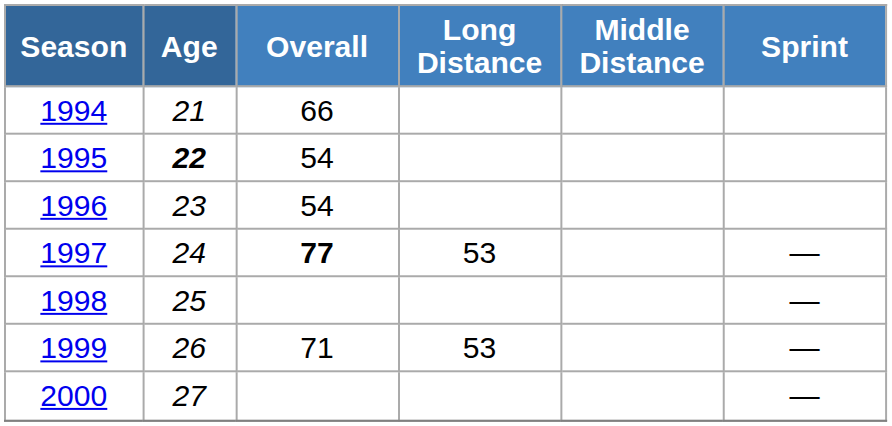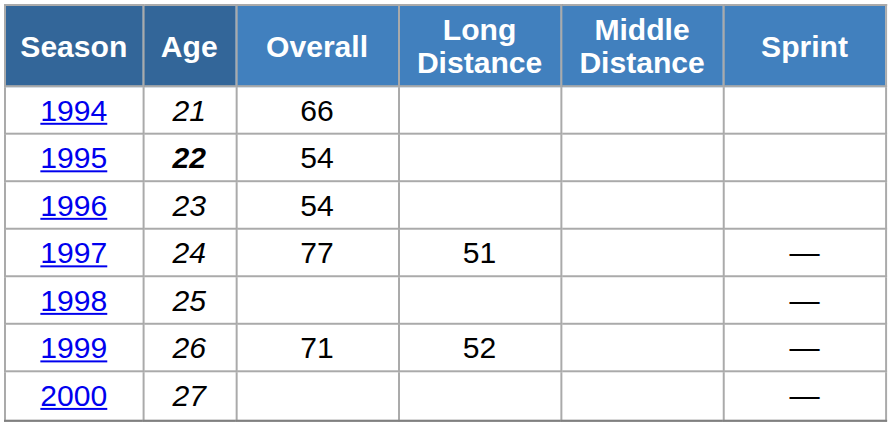1997 | Overall: bold -> normal
1997 | Long Distance: 53 -> 51
1999 | Long Distance: 53 -> 52
